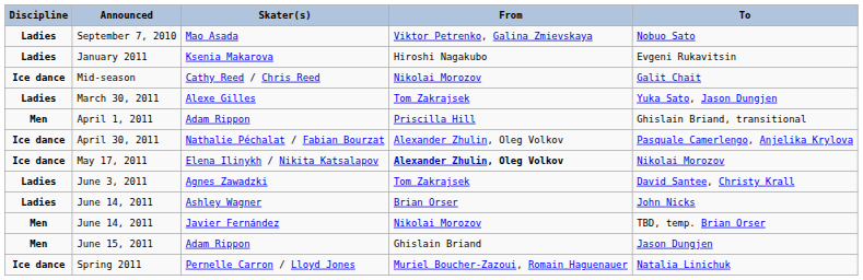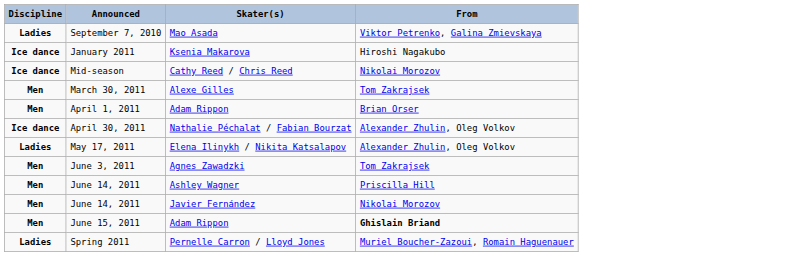- column: To | Nobuo Sato | Evgeni Rukavitsin | Galit Chait | Yuka Sato, Jason Dungjen | Ghislain Briand, transitional | Pasquale Camerlengo, Anjelika Krylova | Nikolai Morozov | David Santee, Christy Krall | John Nicks | TBD, temp. Brian Orser | Jason Dungjen | Natalia Linichuk
January 2011 | Discipline: Ladies -> Ice dance
March 30, 2011 | Discipline: Ladies -> Men
April 1, 2011 | From: Priscilla Hill -> Brian Orser
May 17, 2011 | Discipline: Ice dance -> Ladies
May 17, 2011 | From: bold -> normal
June 3, 2011 | Discipline: Ladies -> Men
June 14, 2011 / Ashley Wagner | Discipline: Ladies -> Men
June 14, 2011 / Ashley Wagner | From: Brian Orser -> Priscilla Hill
June 15, 2011 | From: normal -> bold
Spring 2011 | Discipline: Ice dance -> Ladies
